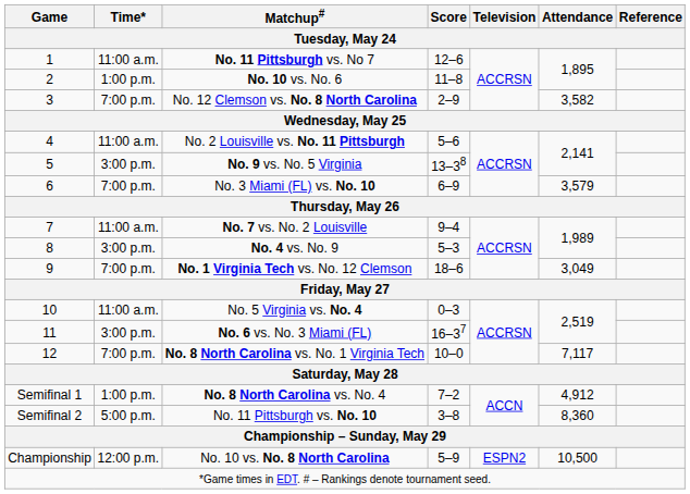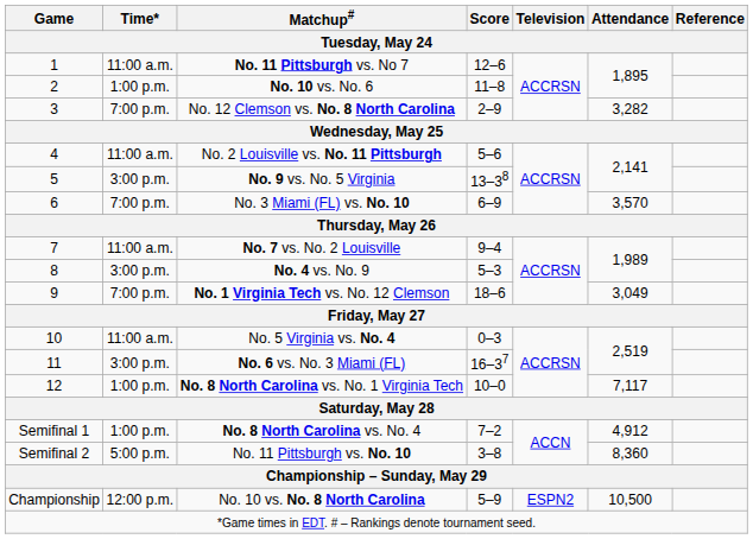No. 12 Clemson vs. No. 8 North Carolina | Attendance: 3,582 -> 3,282
No. 3 Miami (FL) vs. No. 10 | Attendance: 3,579 -> 3,570
No. 8 North Carolina vs. No. 1 Virginia Tech | Time*: 7:00 p.m. -> 1:00 p.m.
